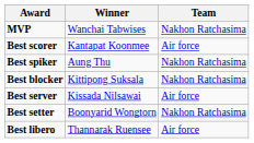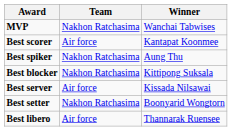columns swapped: Winner <-> Team
